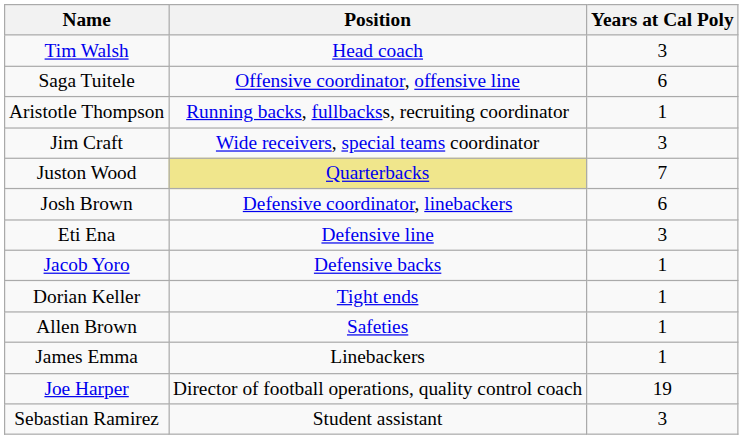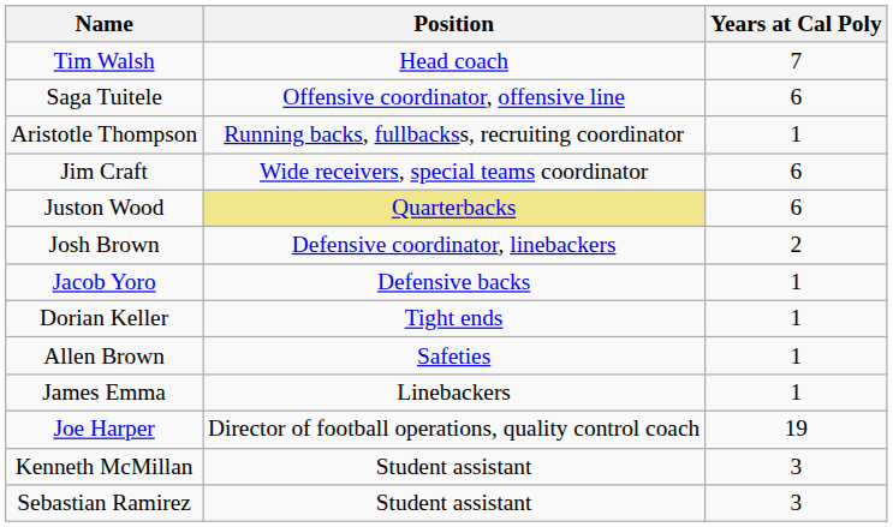Tim Walsh | Years at Cal Poly: 3 -> 7
Jim Craft | Years at Cal Poly: 3 -> 6
Juston Wood | Years at Cal Poly: 7 -> 6
Josh Brown | Years at Cal Poly: 6 -> 2
- row: Eti Ena | Defensive line | 3
+ row: Kenneth McMillan | Student assistant | 3
